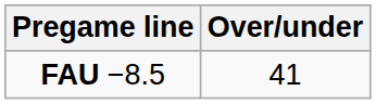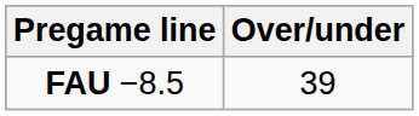FAU −8.5 | Over/under: 41 -> 39
